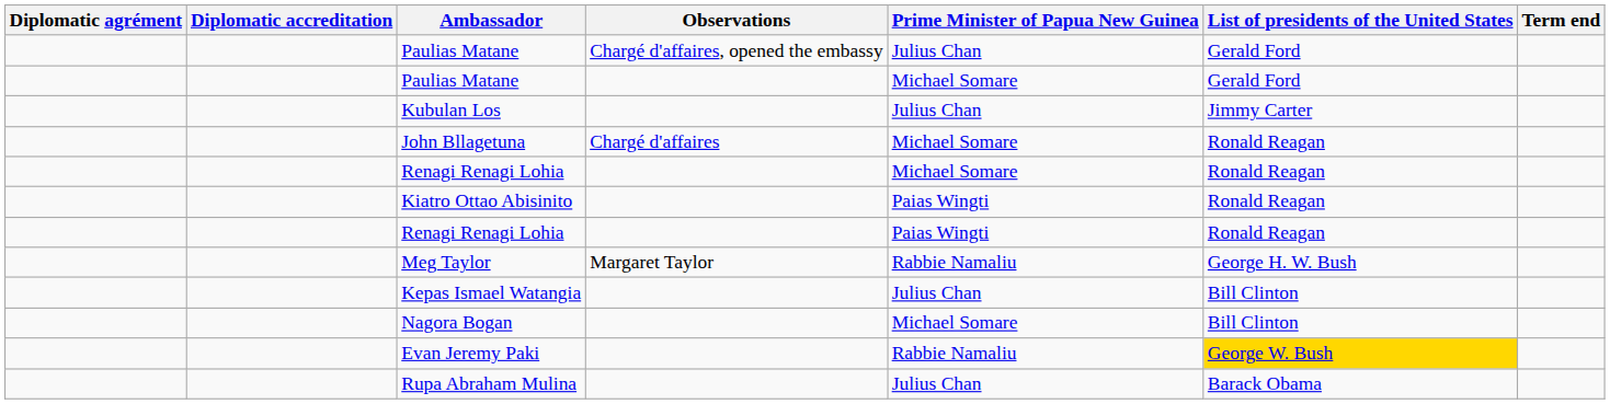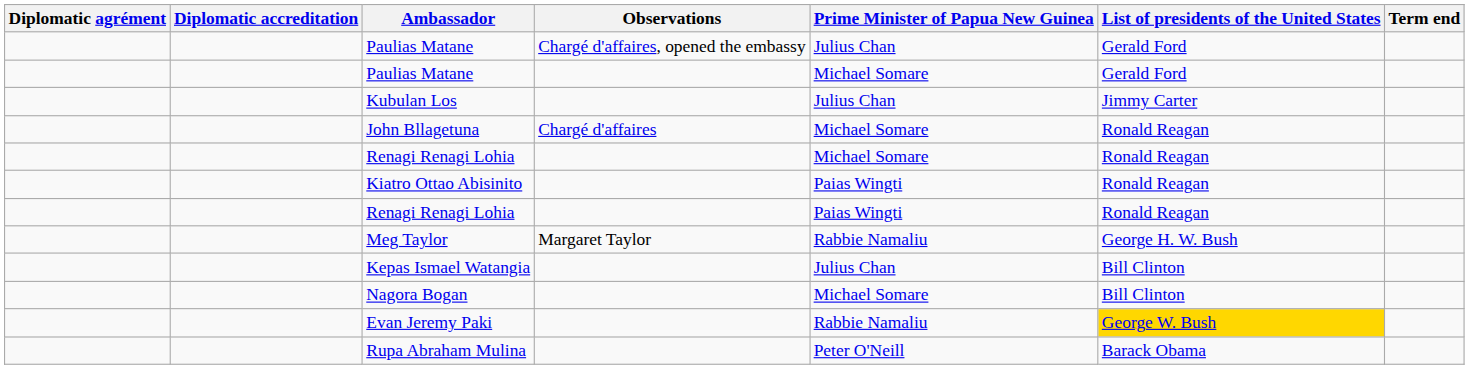Rupa Abraham Mulina | Prime Minister of Papua New Guinea: Julius Chan -> Peter O'Neill
